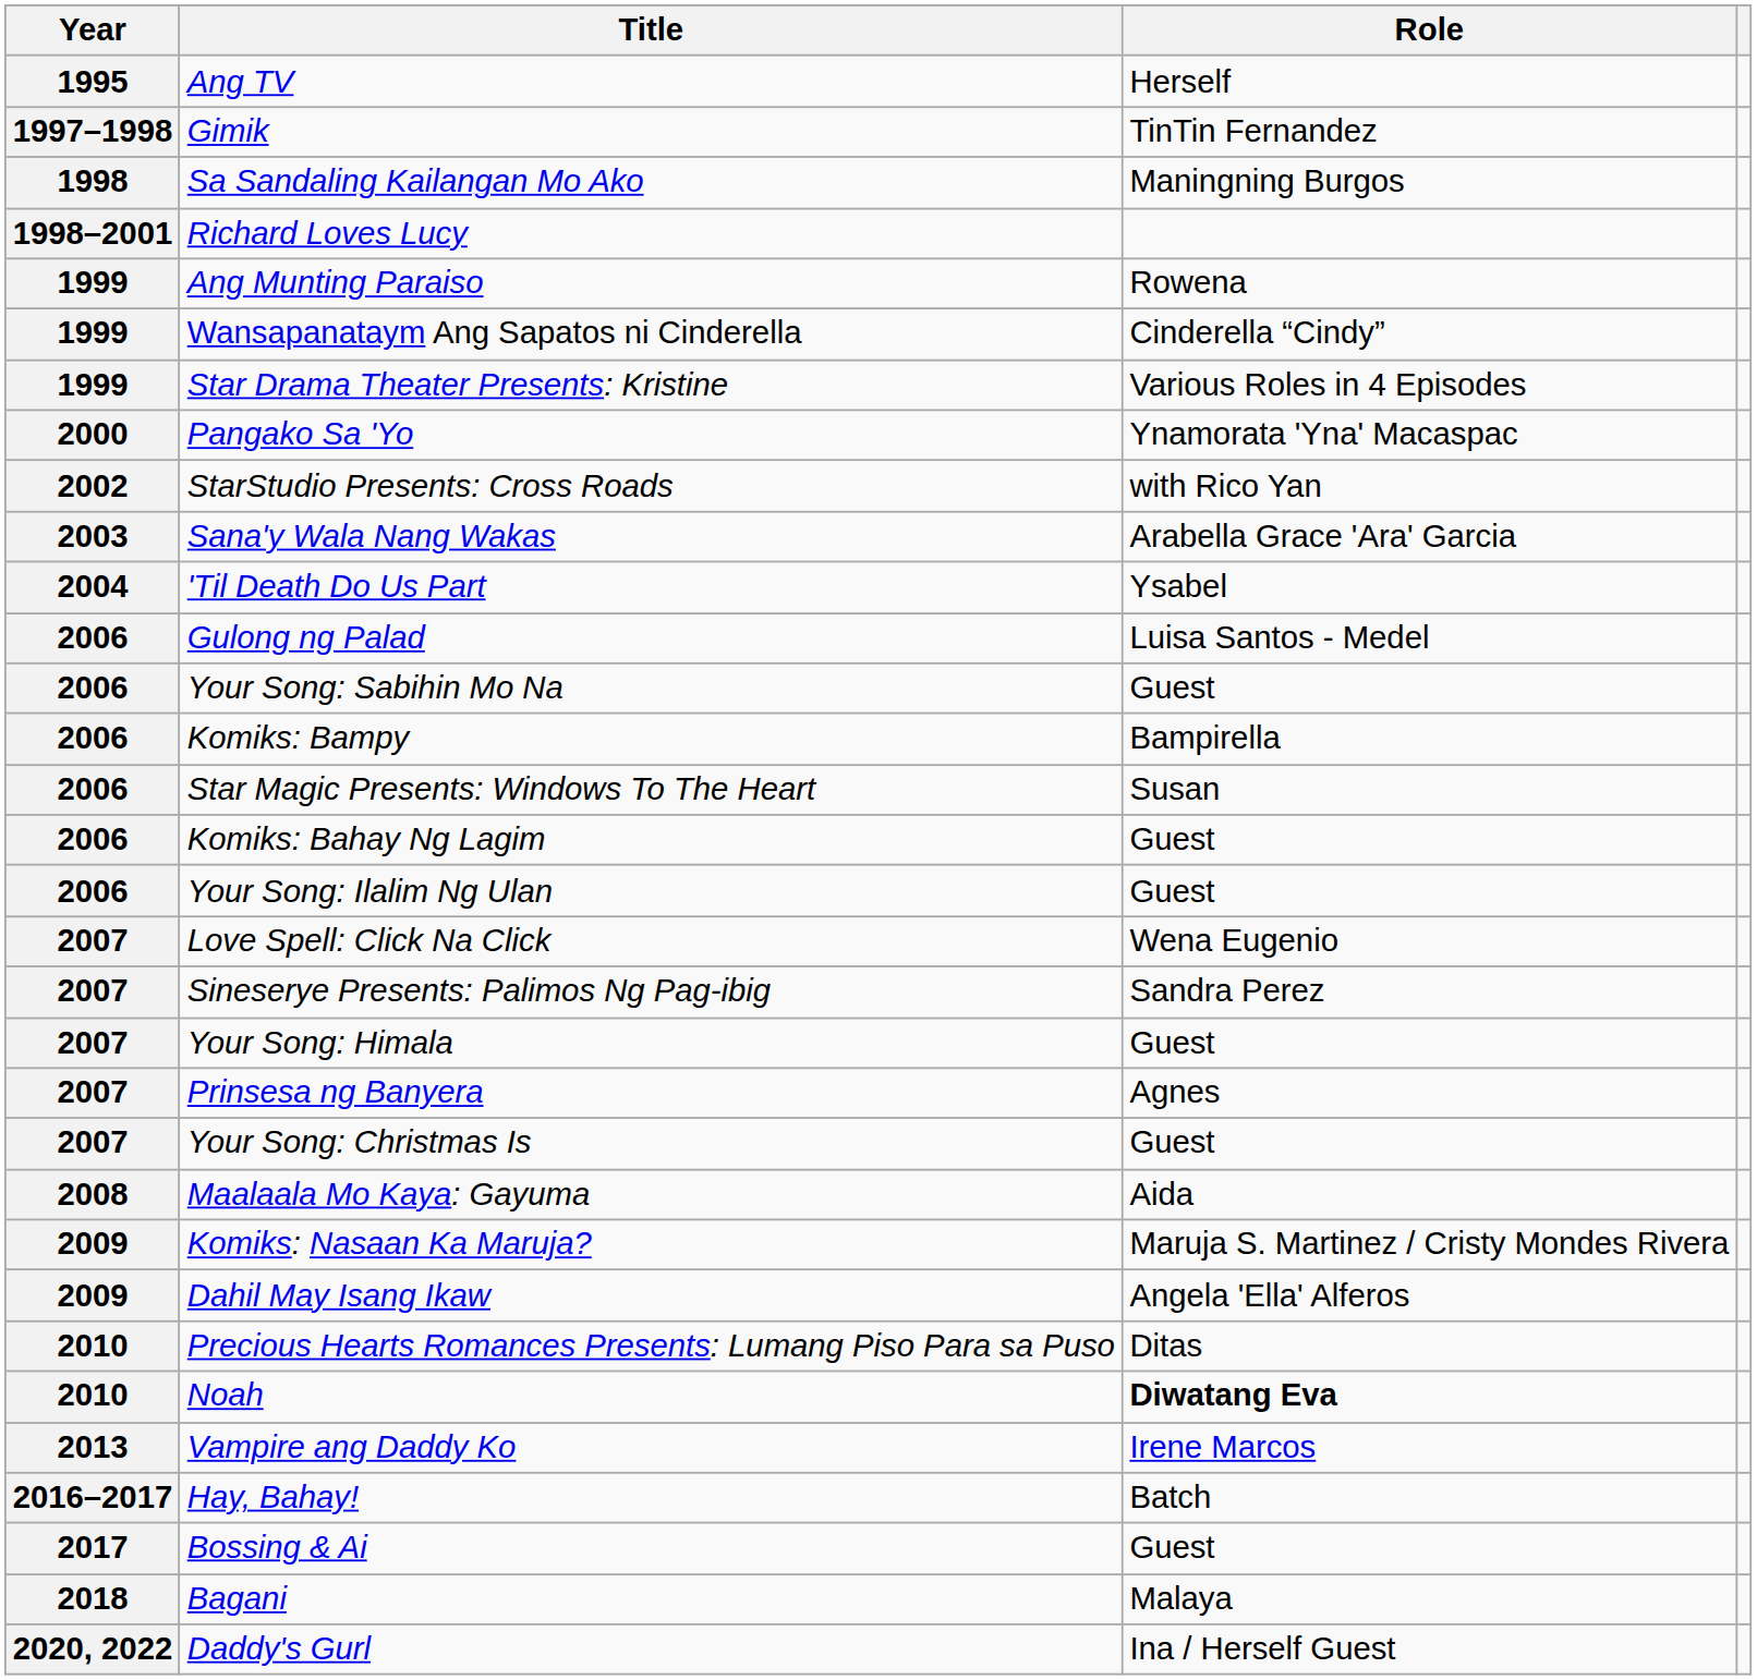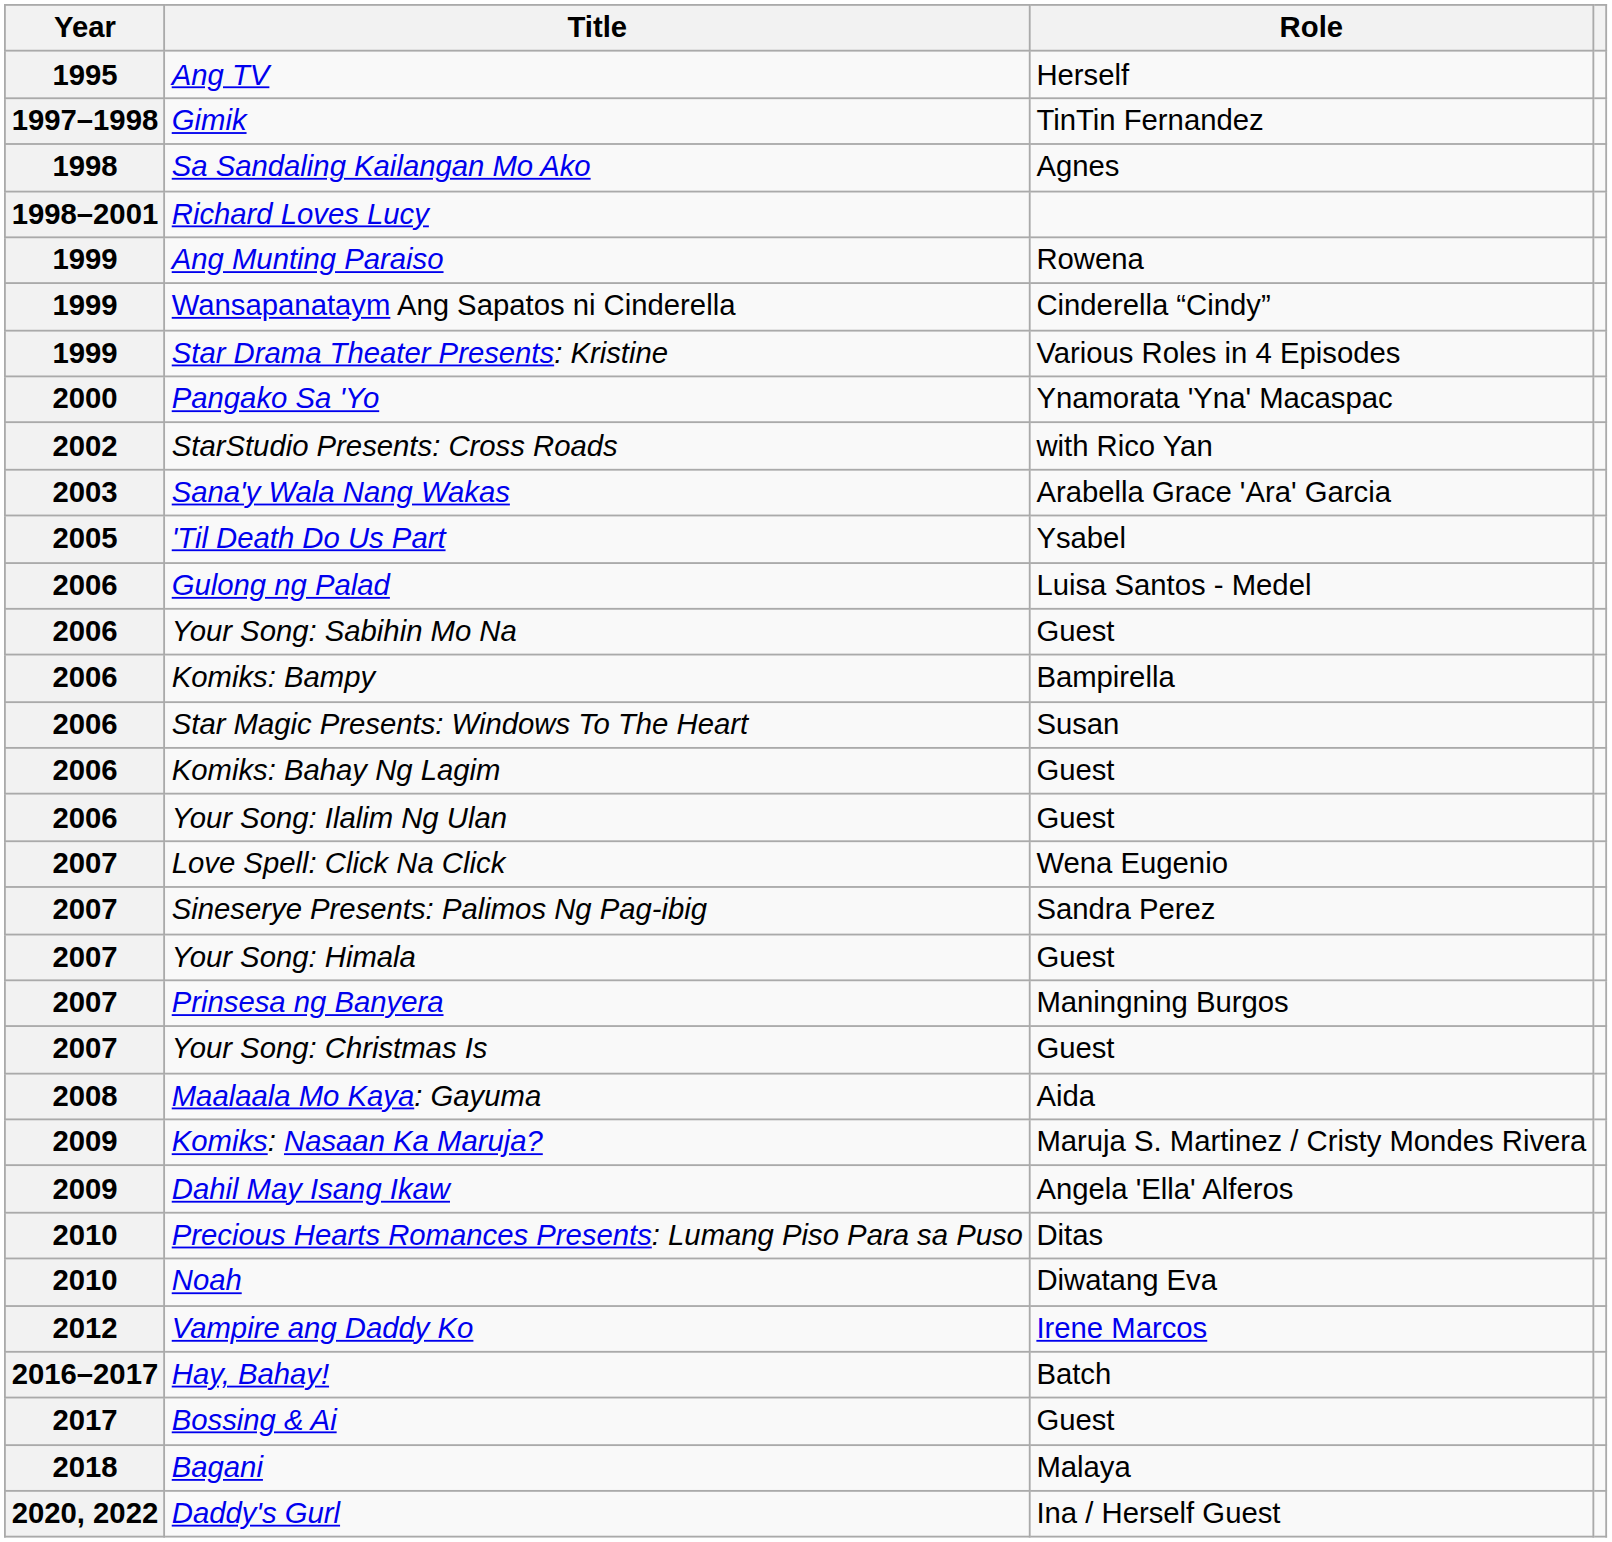Sa Sandaling Kailangan Mo Ako | Role: Maningning Burgos -> Agnes
'Til Death Do Us Part | Year: 2004 -> 2005
Prinsesa ng Banyera | Role: Agnes -> Maningning Burgos
Noah | Role: bold -> normal
Vampire ang Daddy Ko | Year: 2013 -> 2012
